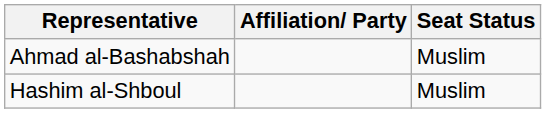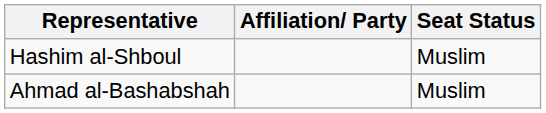rows swapped: Ahmad al-Bashabshah <-> Hashim al-Shboul
